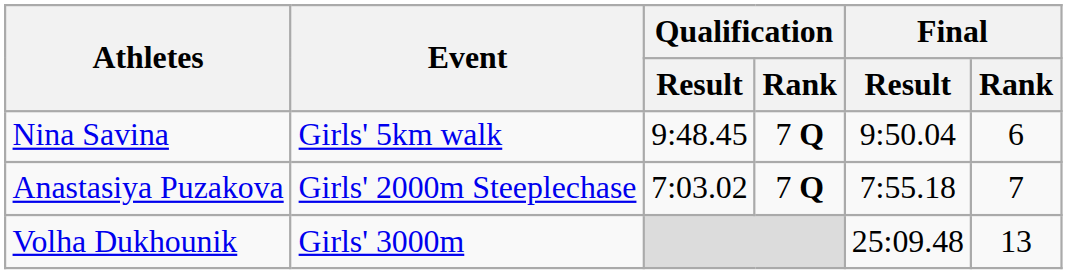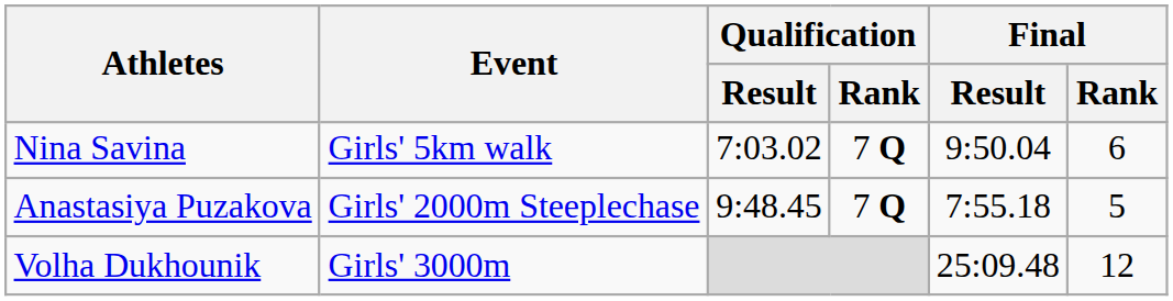Nina Savina | Qualification / Result: 9:48.45 -> 7:03.02
Anastasiya Puzakova | Qualification / Result: 7:03.02 -> 9:48.45
Anastasiya Puzakova | Final / Rank: 7 -> 5
Volha Dukhounik | Final / Rank: 13 -> 12
